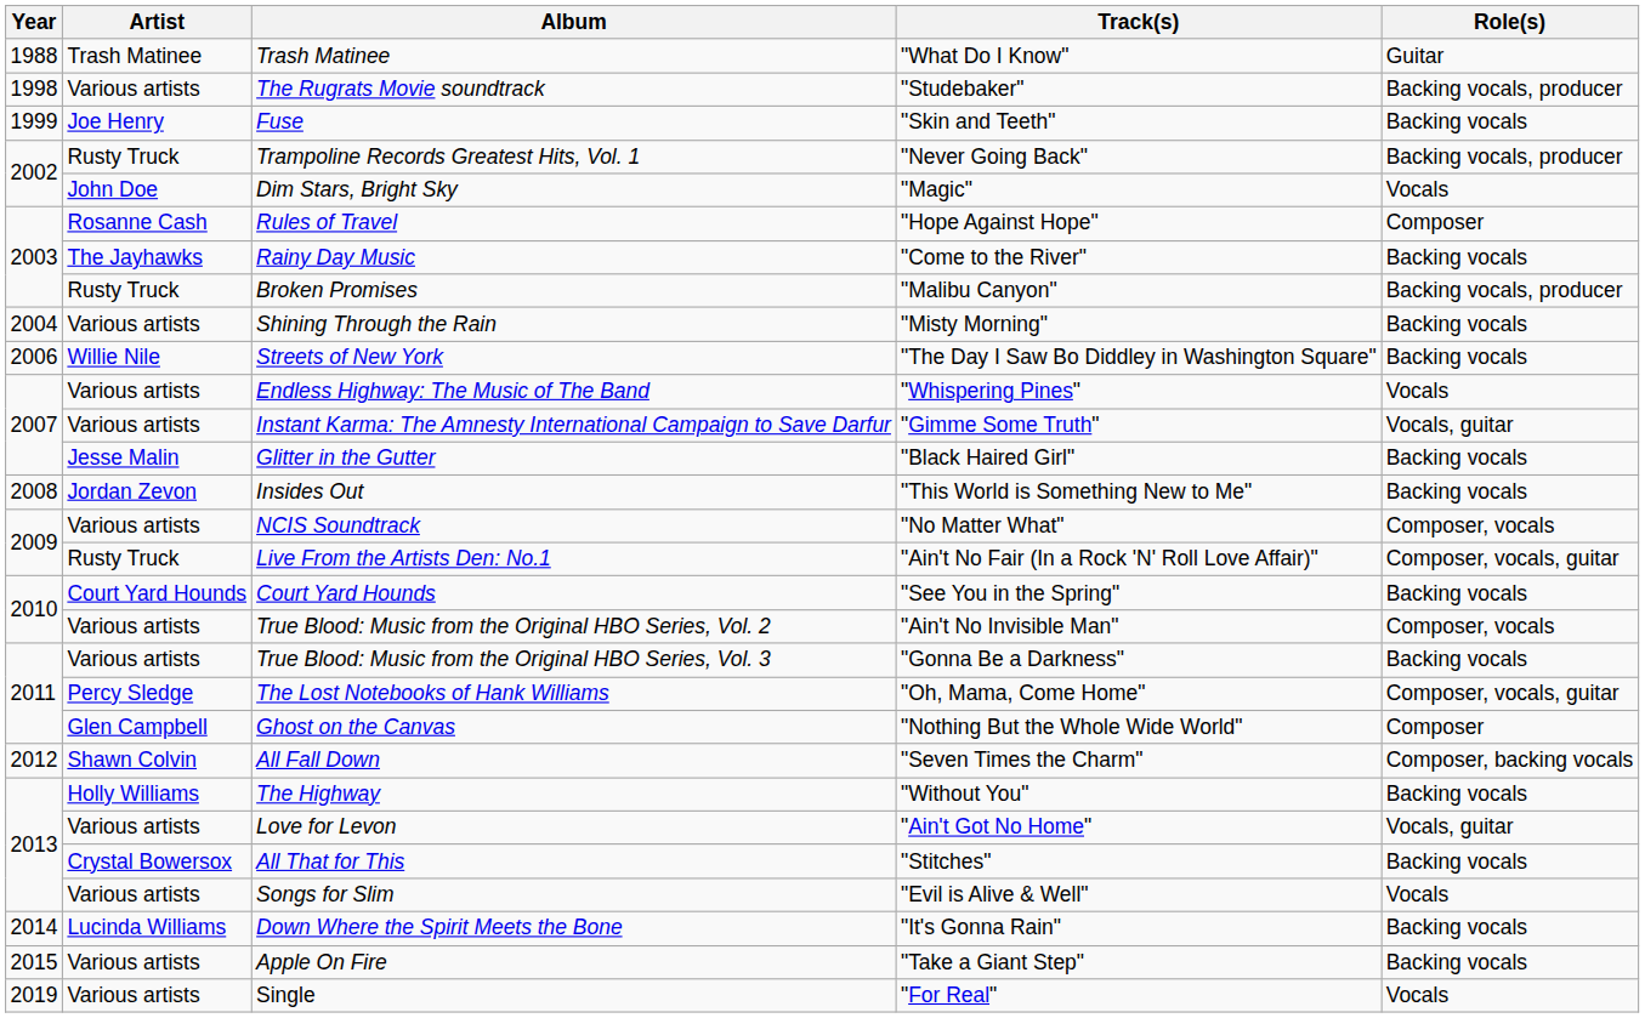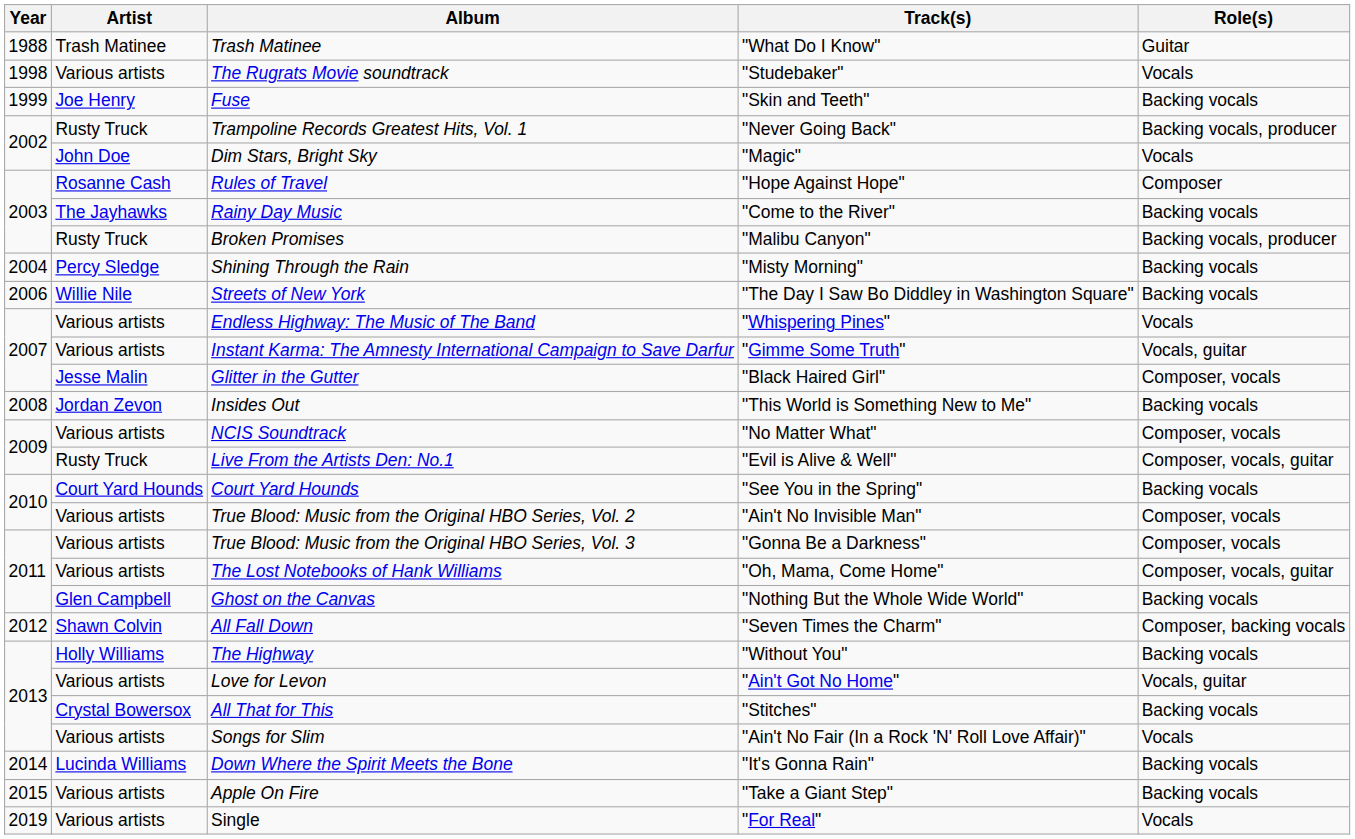The Rugrats Movie soundtrack | Role(s): Backing vocals, producer -> Vocals
Shining Through the Rain | Artist: Various artists -> Percy Sledge
Glitter in the Gutter | Role(s): Backing vocals -> Composer, vocals
Live From the Artists Den: No.1 | Track(s): "Ain't No Fair (In a Rock 'N' Roll Love Affair)" -> "Evil is Alive & Well"
True Blood: Music from the Original HBO Series, Vol. 3 | Role(s): Backing vocals -> Composer, vocals
The Lost Notebooks of Hank Williams | Artist: Percy Sledge -> Various artists
Ghost on the Canvas | Role(s): Composer -> Backing vocals
Songs for Slim | Track(s): "Evil is Alive & Well" -> "Ain't No Fair (In a Rock 'N' Roll Love Affair)"
